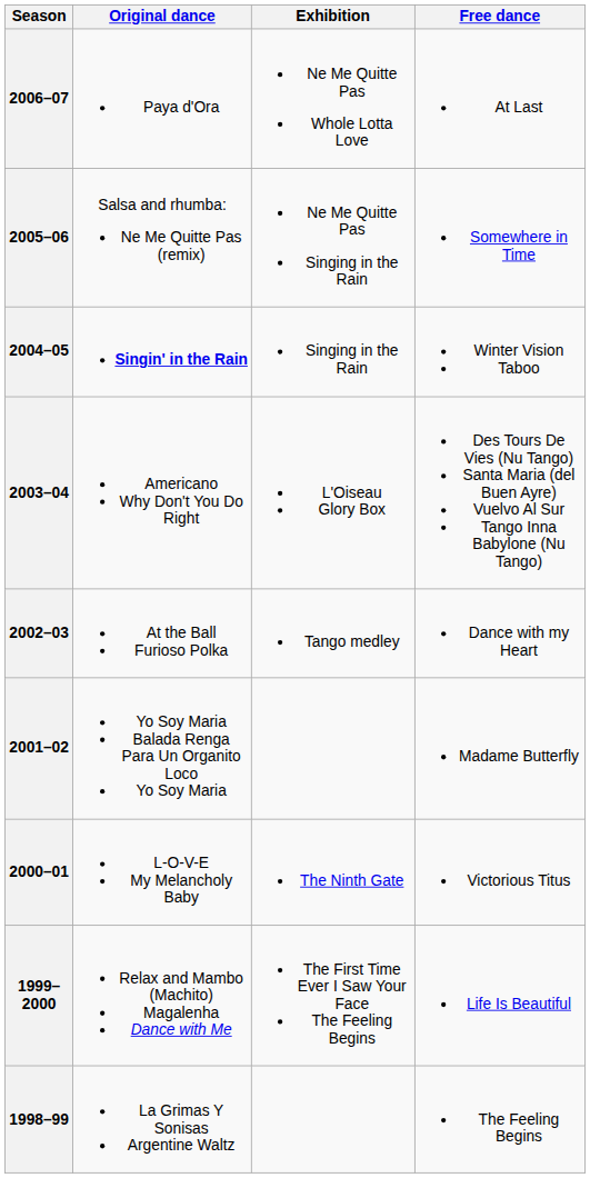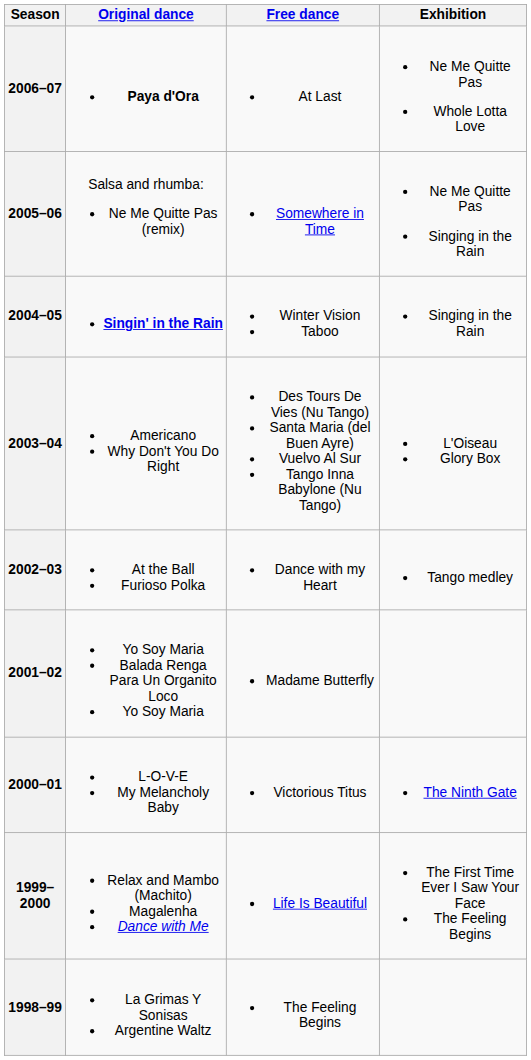columns swapped: Free dance <-> Exhibition
2006–07 | Original dance: normal -> bold
